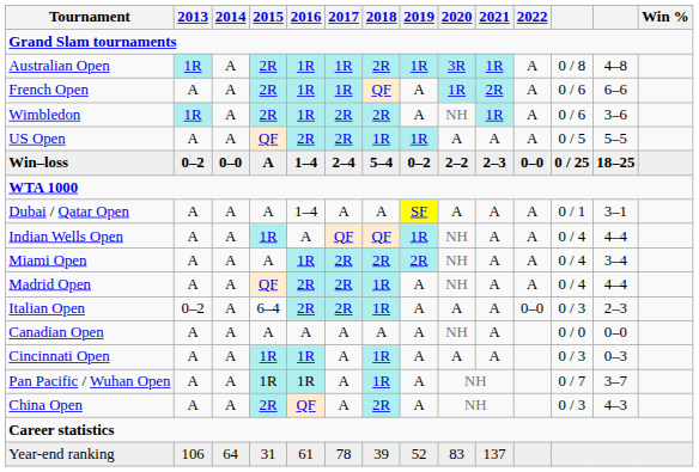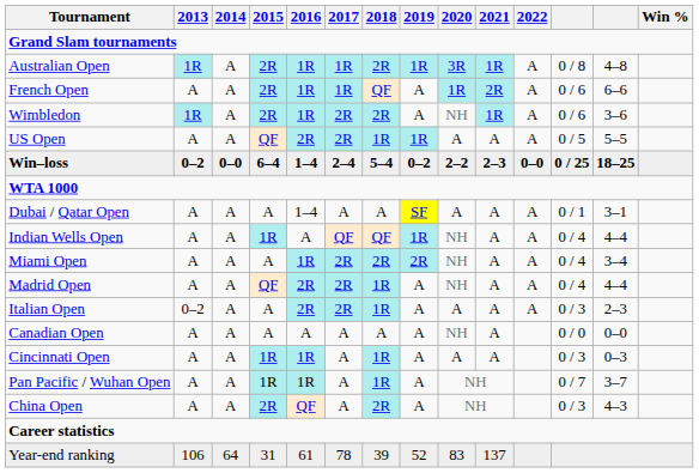Win–loss | 2015: A -> 6–4
Italian Open | 2015: 6–4 -> A
Italian Open | 2022: 0–0 -> A
